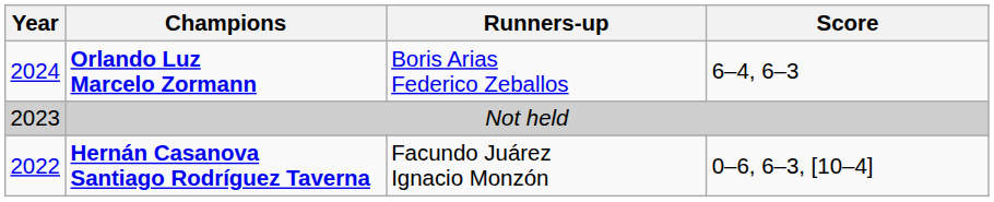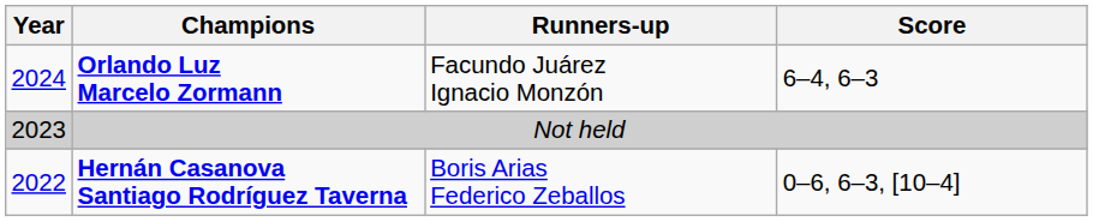Orlando Luz Marcelo Zormann | Runners-up: Boris Arias Federico Zeballos -> Facundo Juárez Ignacio Monzón
Hernán Casanova Santiago Rodríguez Taverna | Runners-up: Facundo Juárez Ignacio Monzón -> Boris Arias Federico Zeballos
